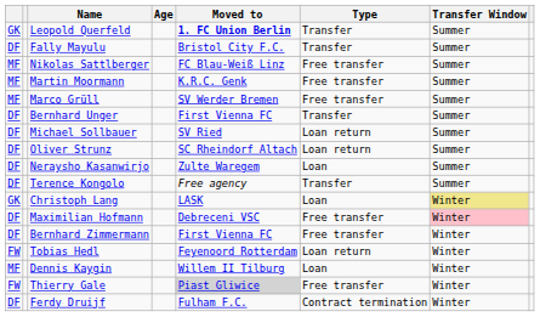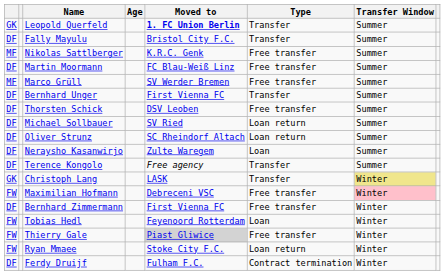Nikolas Sattlberger | Moved to: FC Blau-Weiß Linz -> K.R.C. Genk
Martin Moormann | column 1: MF -> DF
Martin Moormann | Moved to: K.R.C. Genk -> FC Blau-Weiß Linz
+ row: DF | Thorsten Schick | DSV Leoben | Free transfer | Summer
Christoph Lang | Type: Loan -> Transfer
Maximilian Hofmann | column 1: DF -> FW
Tobias Hedl | Type: Loan return -> Loan
- row: MF | Dennis Kaygin | Willem II Tilburg | Loan | Winter
+ row: FW | Ryan Mmaee | Stoke City F.C. | Loan return | Winter
